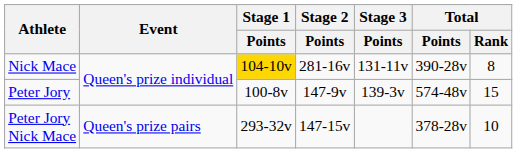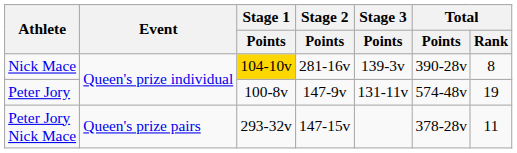Nick Mace | Stage 3 / Points: 131-11v -> 139-3v
Peter Jory | Stage 3 / Points: 139-3v -> 131-11v
Peter Jory | Total / Rank: 15 -> 19
Peter Jory Nick Mace | Total / Rank: 10 -> 11
